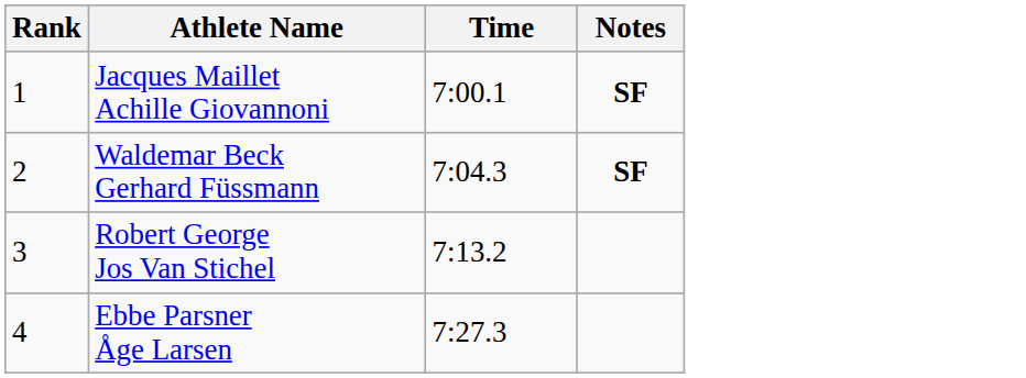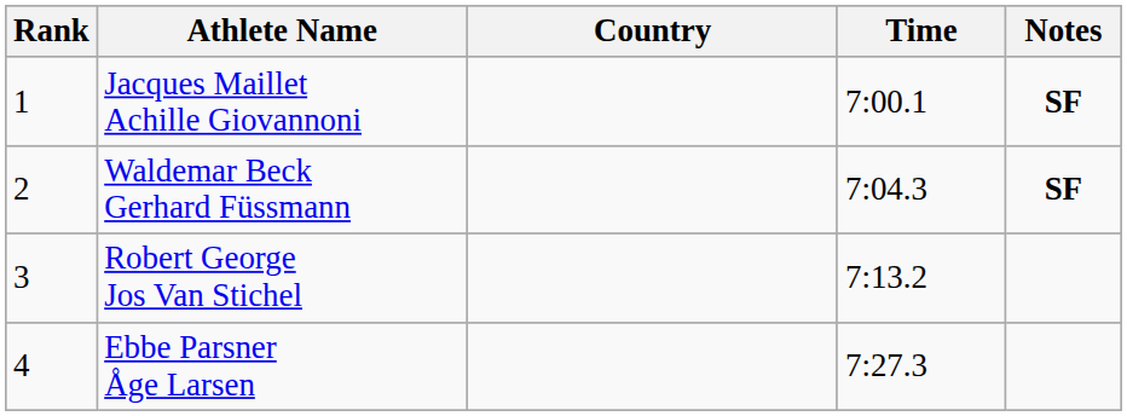+ column: Country
